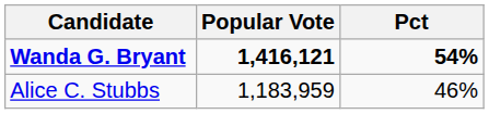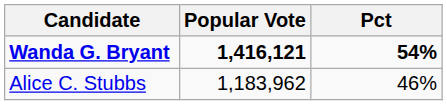Alice C. Stubbs | Popular Vote: 1,183,959 -> 1,183,962
